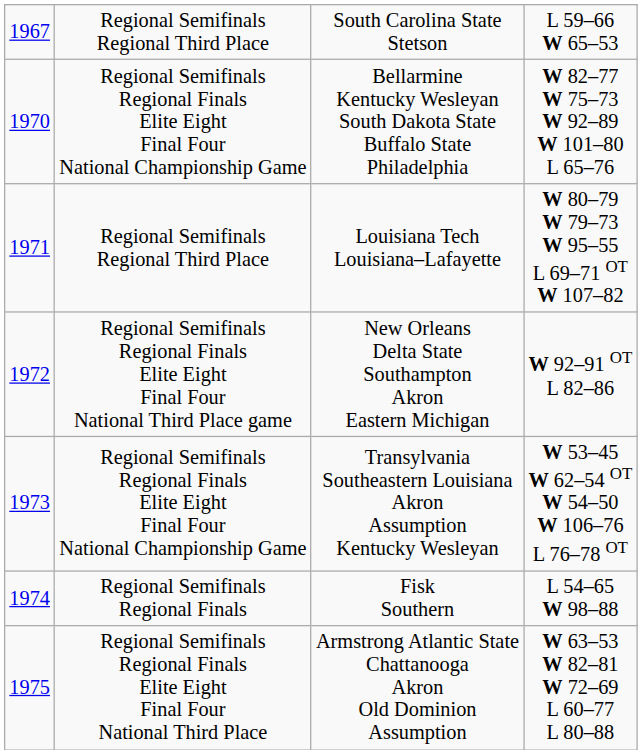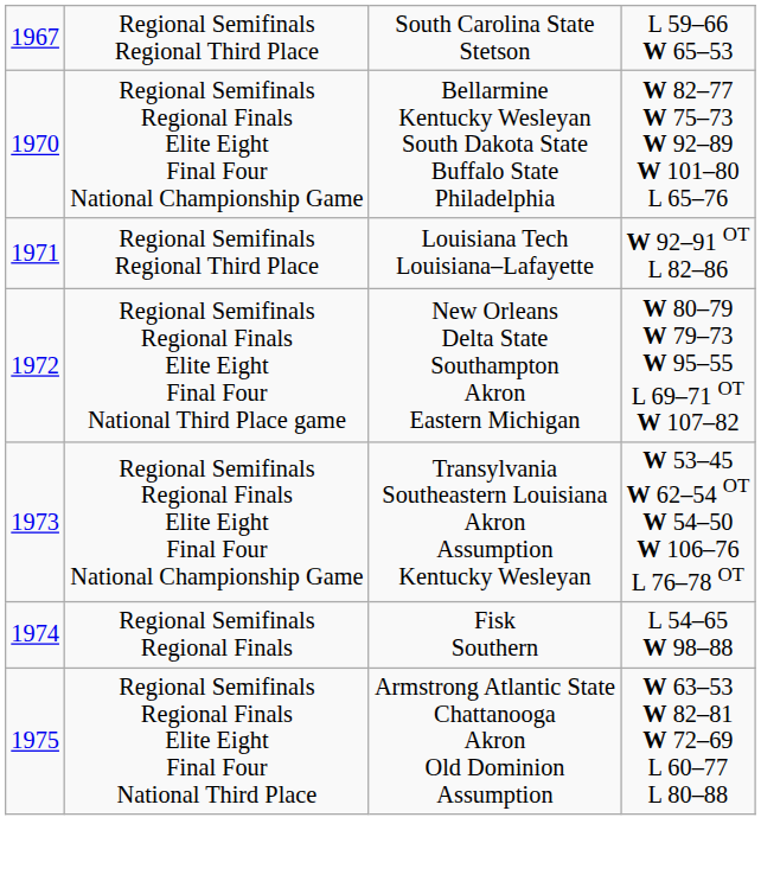Louisiana Tech Louisiana–Lafayette | column 4: W 80–79 W 79–73 W 95–55 L 69–71 OT W 107–82 -> W 92–91 OT L 82–86
New Orleans Delta State Southampton Akron Eastern Michigan | column 4: W 92–91 OT L 82–86 -> W 80–79 W 79–73 W 95–55 L 69–71 OT W 107–82
